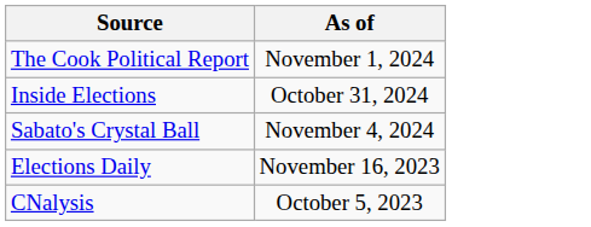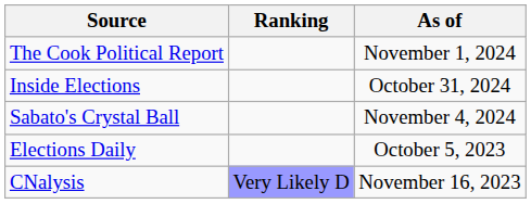+ column: Ranking | Very Likely D
Elections Daily | As of: November 16, 2023 -> October 5, 2023
CNalysis | As of: October 5, 2023 -> November 16, 2023
